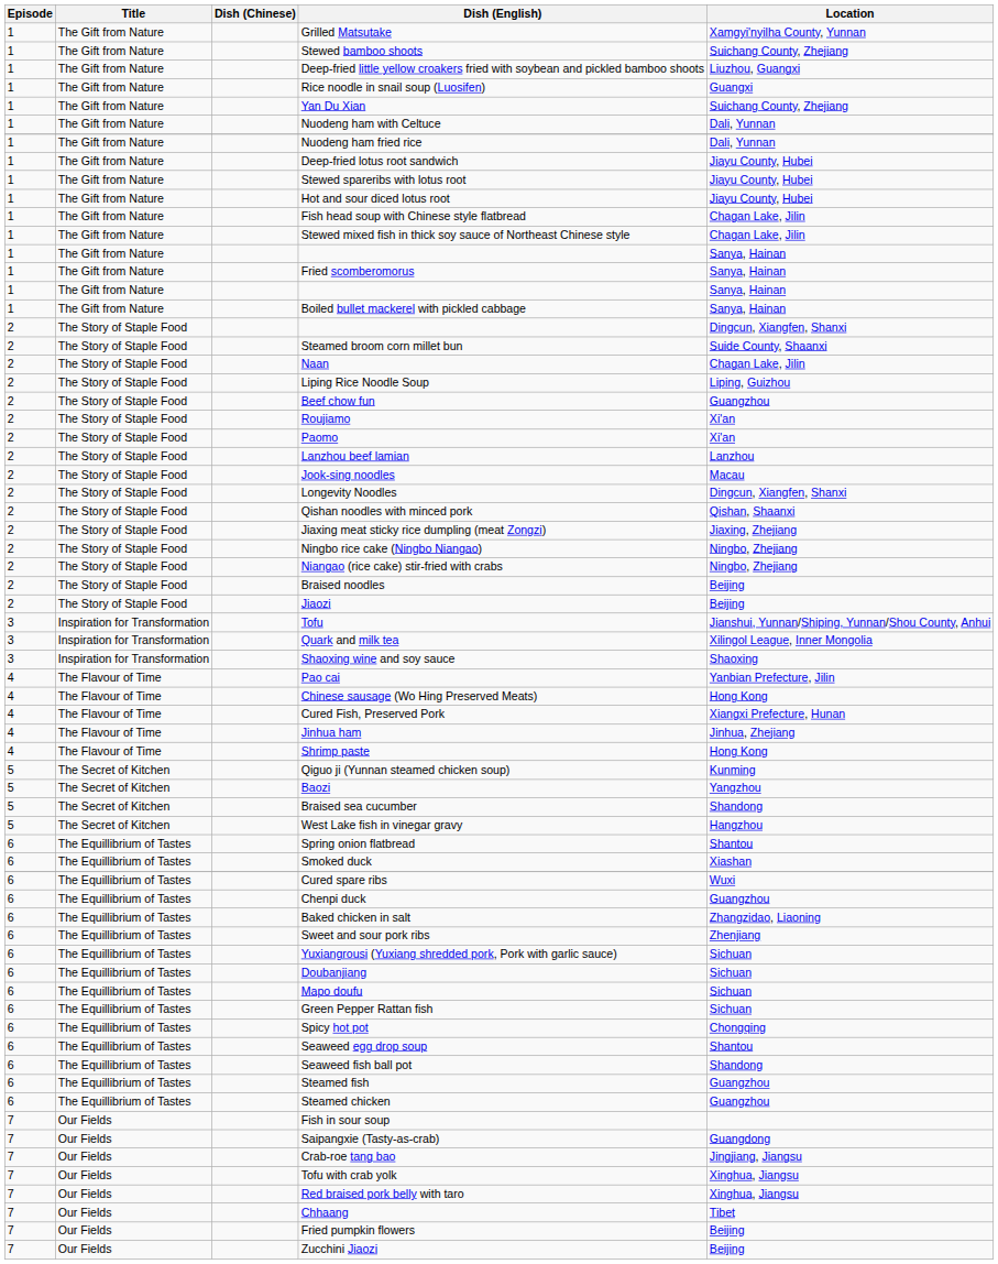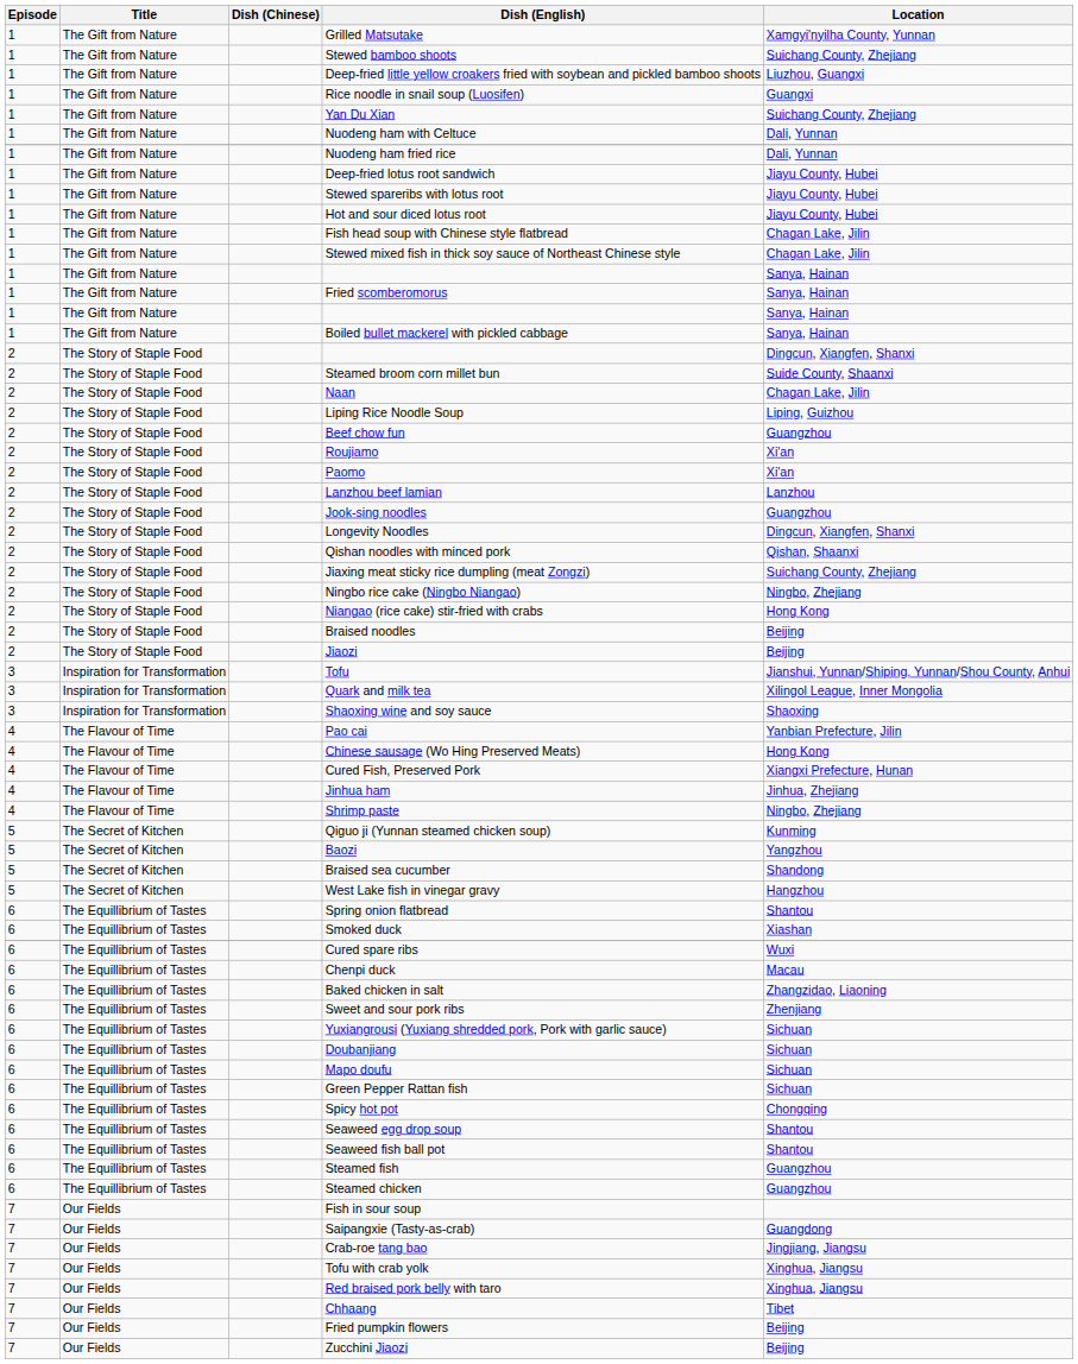Jook-sing noodles | Location: Macau -> Guangzhou
Jiaxing meat sticky rice dumpling (meat Zongzi) | Location: Jiaxing, Zhejiang -> Suichang County, Zhejiang
Niangao (rice cake) stir-fried with crabs | Location: Ningbo, Zhejiang -> Hong Kong
Shrimp paste | Location: Hong Kong -> Ningbo, Zhejiang
Chenpi duck | Location: Guangzhou -> Macau
Seaweed fish ball pot | Location: Shandong -> Shantou
